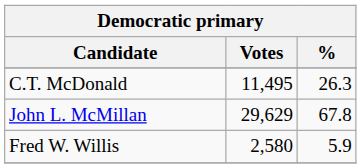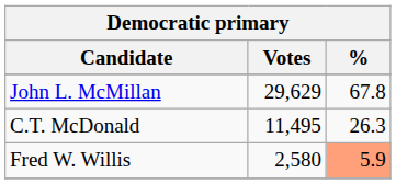rows swapped: John L. McMillan <-> C.T. McDonald
Fred W. Willis | %: no background -> lightsalmon background
